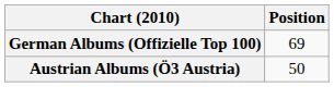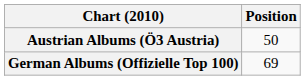rows swapped: Austrian Albums (Ö3 Austria) <-> German Albums (Offizielle Top 100)
